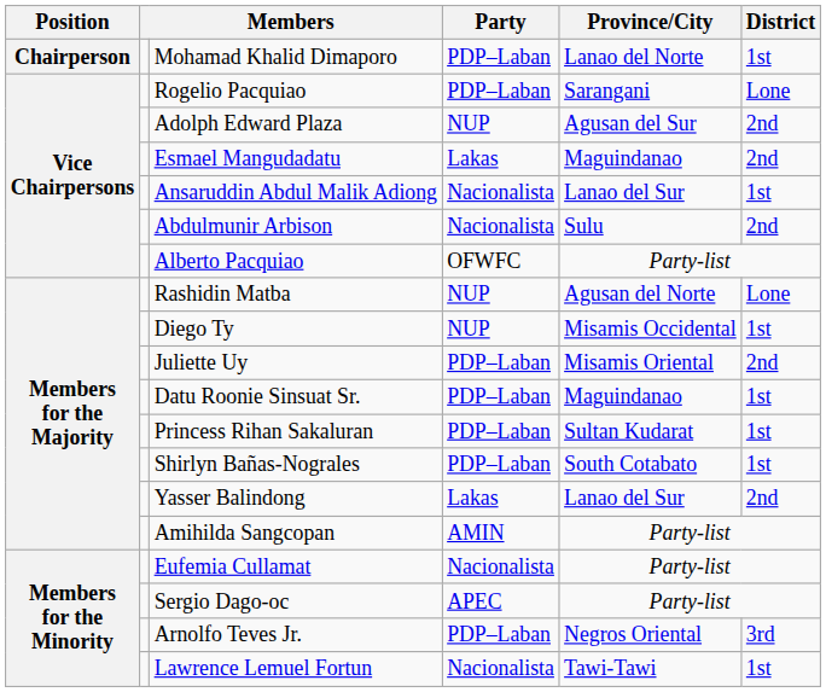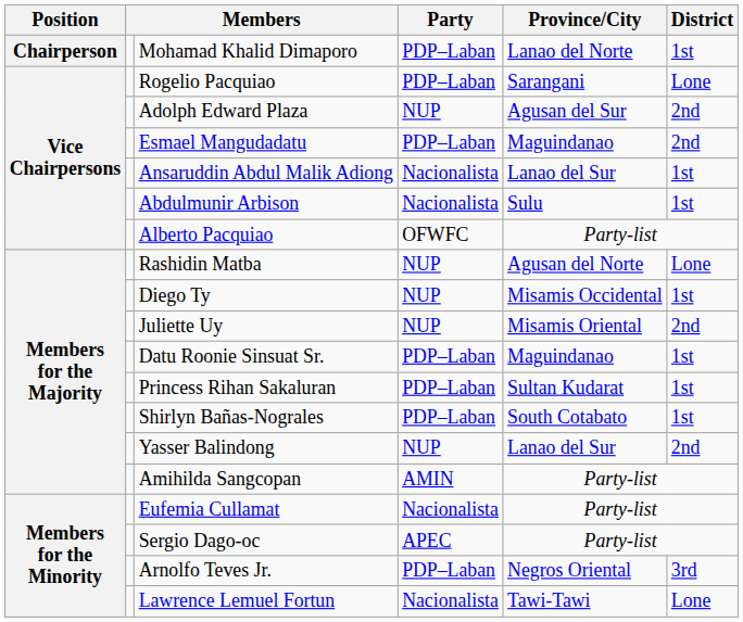Esmael Mangudadatu | Party: Lakas -> PDP–Laban
Abdulmunir Arbison | District: 2nd -> 1st
Juliette Uy | Party: PDP–Laban -> NUP
Yasser Balindong | Party: Lakas -> NUP
Lawrence Lemuel Fortun | District: 1st -> Lone
